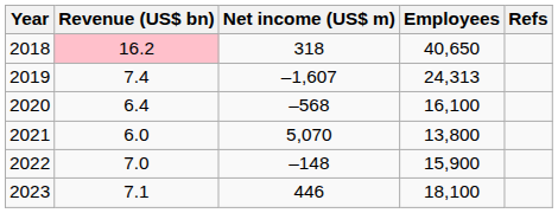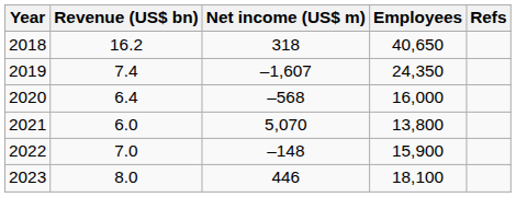2018 | Revenue (US$ bn): pink background -> no background
2019 | Employees: 24,313 -> 24,350
2020 | Employees: 16,100 -> 16,000
2023 | Revenue (US$ bn): 7.1 -> 8.0
